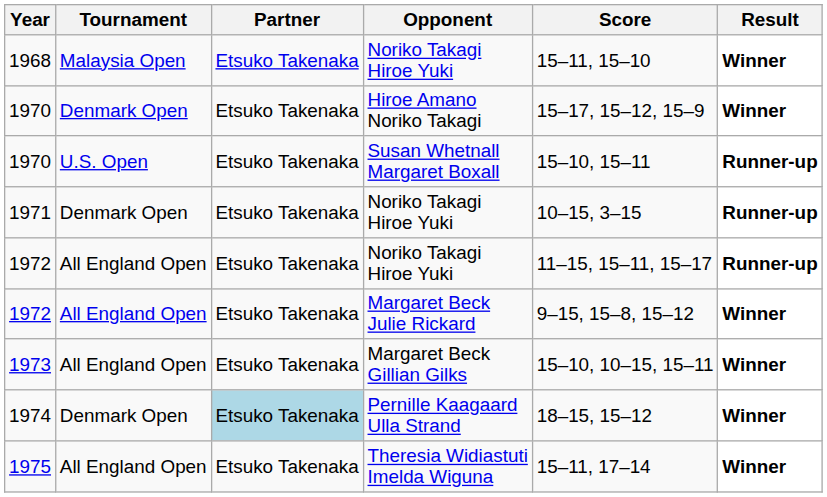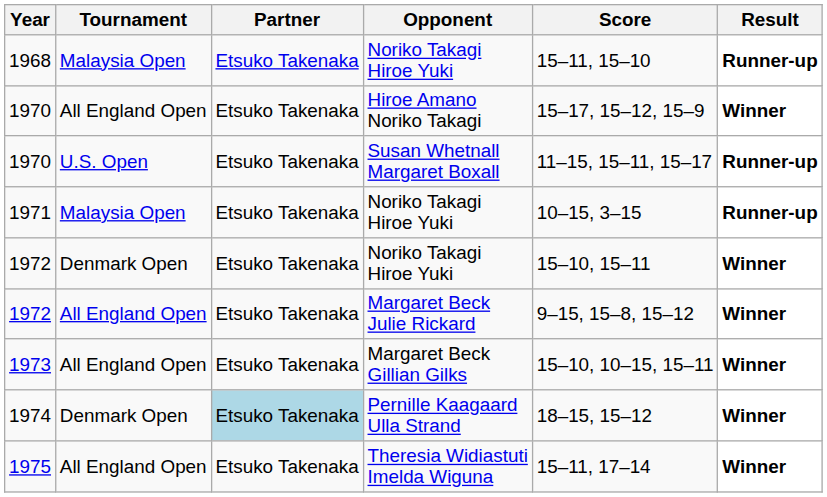1968 | Result: Winner -> Runner-up
1970 / Hiroe Amano Noriko Takagi | Tournament: Denmark Open -> All England Open
1970 / Susan Whetnall Margaret Boxall | Score: 15–10, 15–11 -> 11–15, 15–11, 15–17
1971 | Tournament: Denmark Open -> Malaysia Open
1972 / Noriko Takagi Hiroe Yuki | Tournament: All England Open -> Denmark Open
1972 / Noriko Takagi Hiroe Yuki | Score: 11–15, 15–11, 15–17 -> 15–10, 15–11
1972 / Noriko Takagi Hiroe Yuki | Result: Runner-up -> Winner
